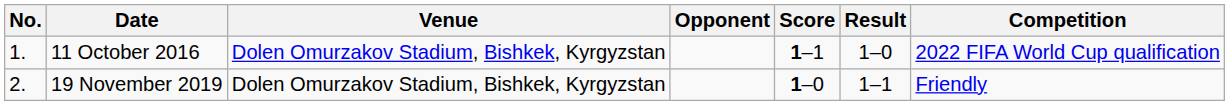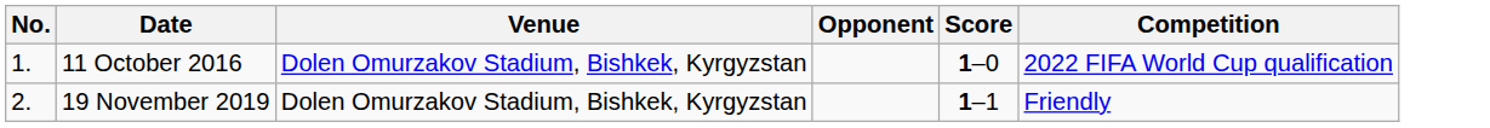- column: Result | 1–0 | 1–1
11 October 2016 | Score: 1–1 -> 1–0
19 November 2019 | Score: 1–0 -> 1–1
